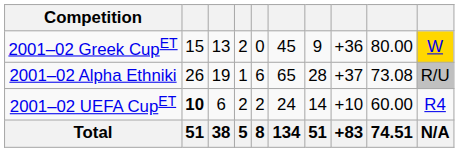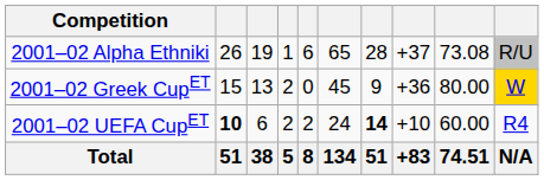rows swapped: 2001–02 Alpha Ethniki <-> 2001–02 Greek CupET
2001–02 UEFA CupET | column 7: normal -> bold
